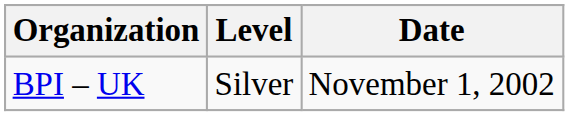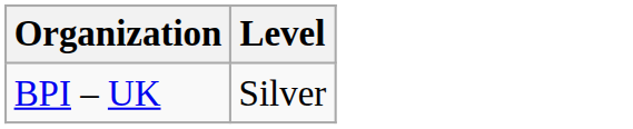- column: Date | November 1, 2002
